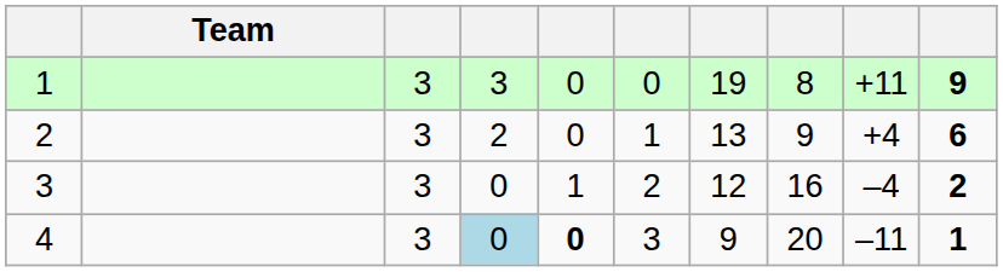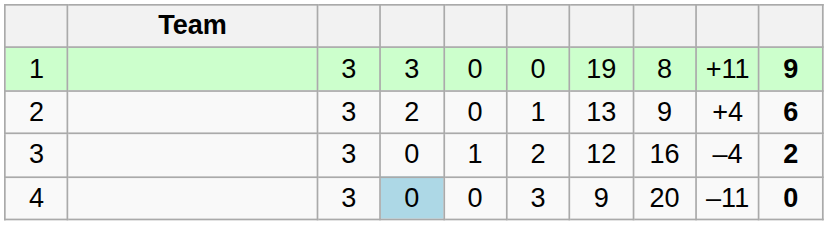4 | column 5: bold -> normal
4 | column 10: 1 -> 0
